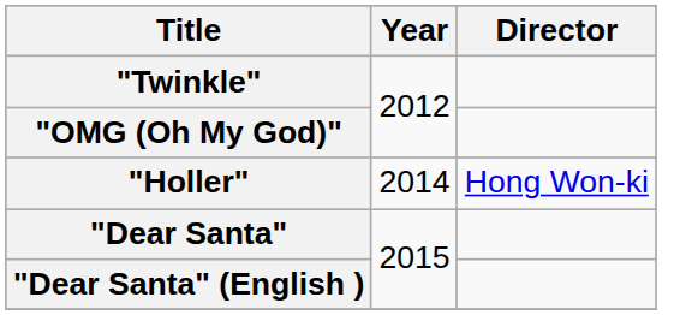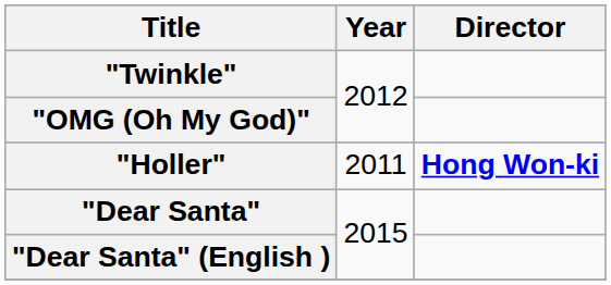"Holler" | Year: 2014 -> 2011
"Holler" | Director: normal -> bold
